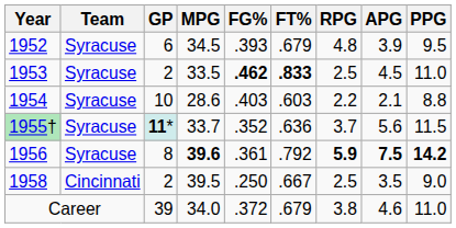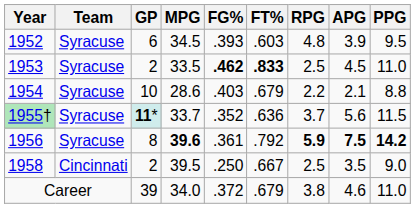1952 | FT%: .679 -> .603
1954 | FT%: .603 -> .679
